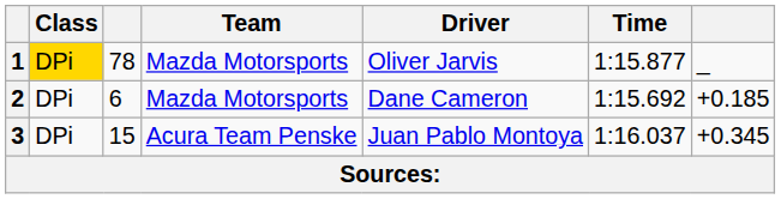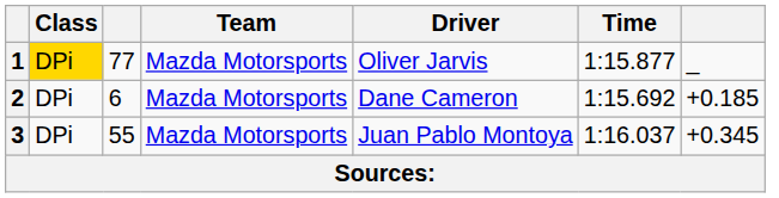1 | column 3: 78 -> 77
3 | column 3: 15 -> 55
3 | Team: Acura Team Penske -> Mazda Motorsports
